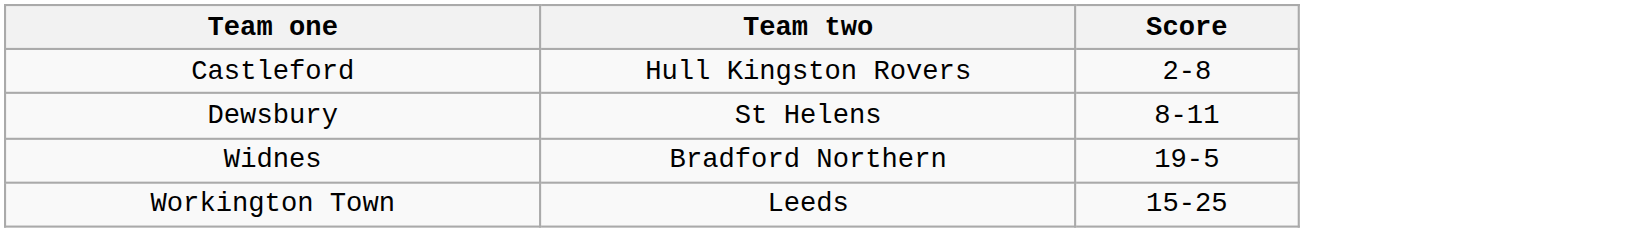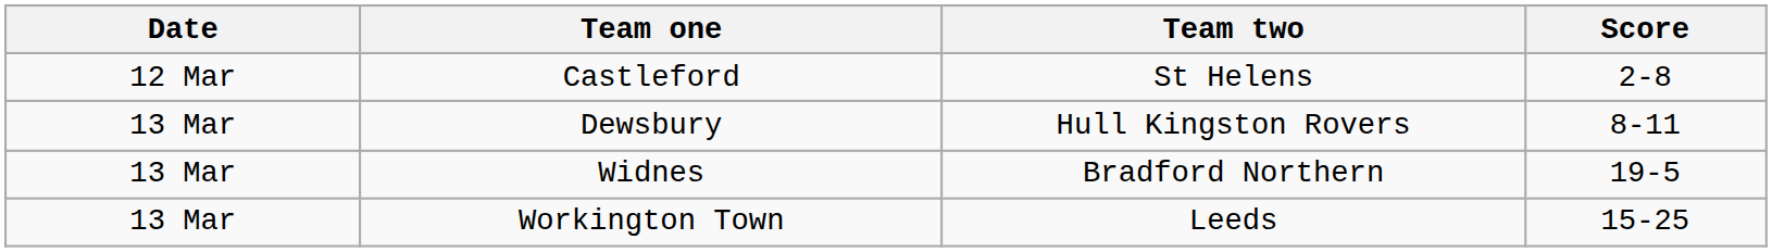+ column: Date | 12 Mar | 13 Mar | 13 Mar | 13 Mar
Castleford | Team two: Hull Kingston Rovers -> St Helens
Dewsbury | Team two: St Helens -> Hull Kingston Rovers
